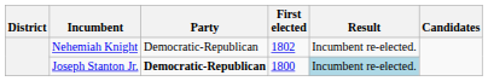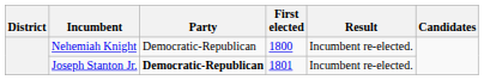Nehemiah Knight | First elected: 1802 -> 1800
Joseph Stanton Jr. | First elected: 1800 -> 1801
Joseph Stanton Jr. | Result: lightblue background -> no background
